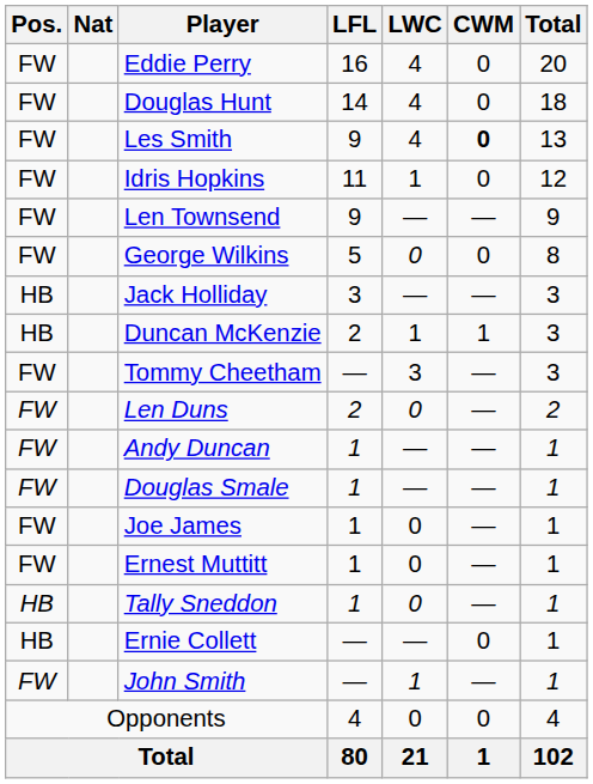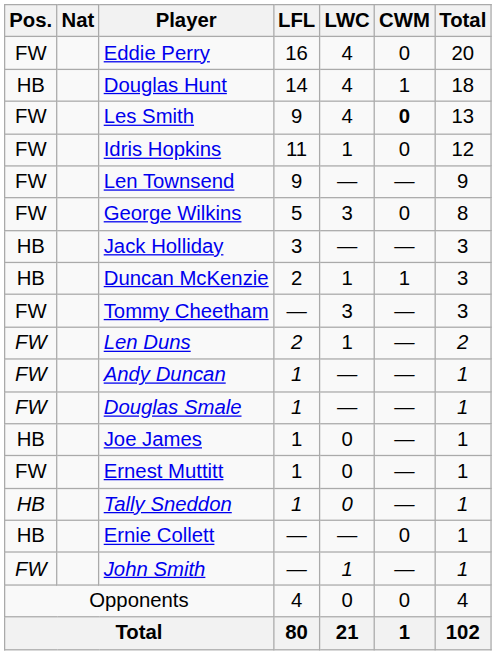Douglas Hunt | Pos.: FW -> HB
Douglas Hunt | CWM: 0 -> 1
George Wilkins | LWC: 0 -> 3
Len Duns | LWC: 0 -> 1
Joe James | Pos.: FW -> HB
